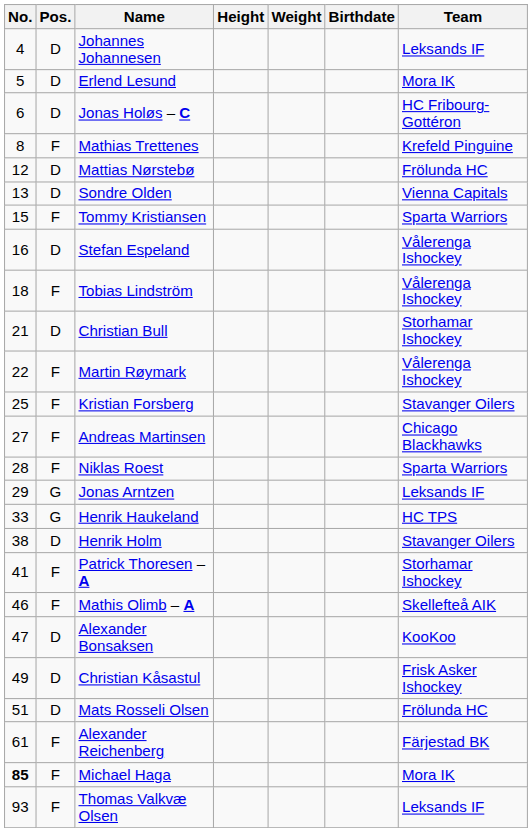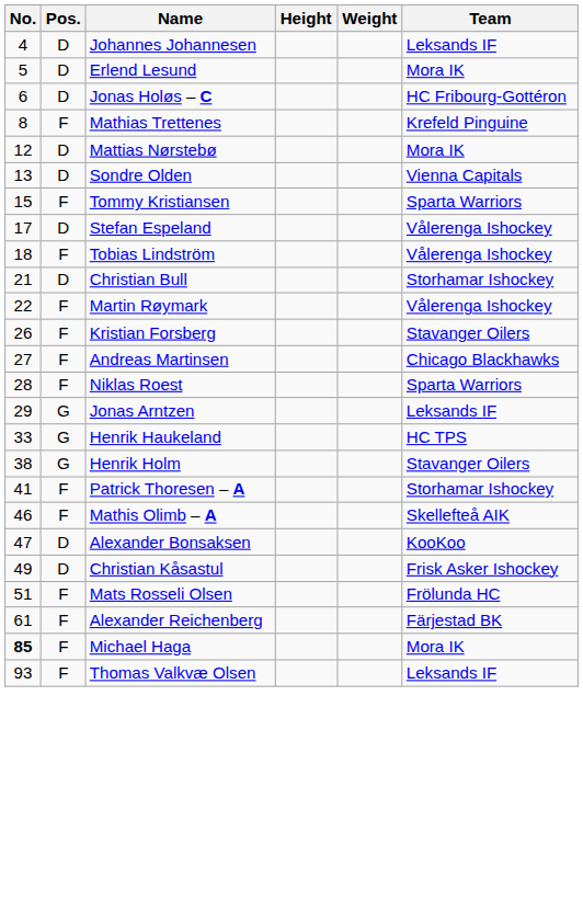- column: Birthdate
Mattias Nørstebø | Team: Frölunda HC -> Mora IK
Stefan Espeland | No.: 16 -> 17
Kristian Forsberg | No.: 25 -> 26
Henrik Holm | Pos.: D -> G
Mats Rosseli Olsen | Pos.: D -> F
